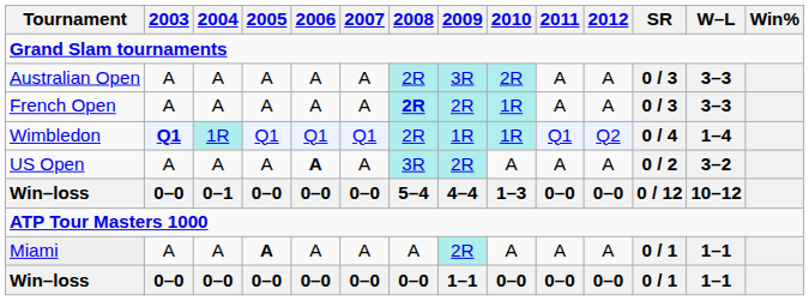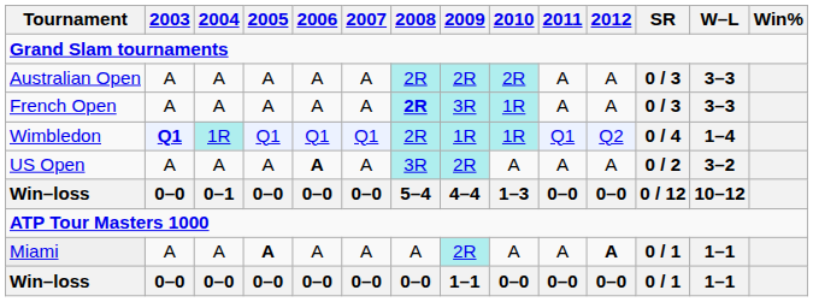Australian Open | 2009: 3R -> 2R
French Open | 2009: 2R -> 3R
Miami | 2012: normal -> bold
